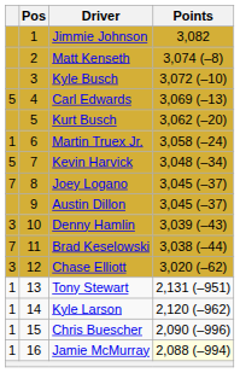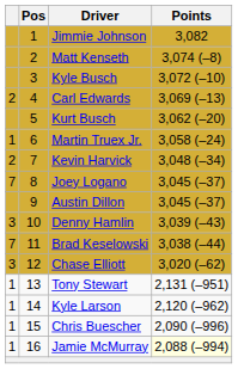Carl Edwards | column 1: 5 -> 2
Kevin Harvick | column 1: 5 -> 2
